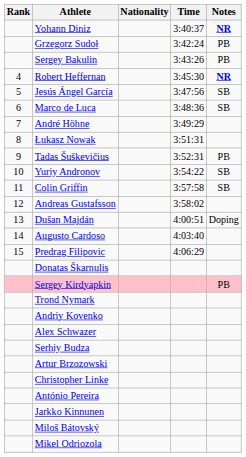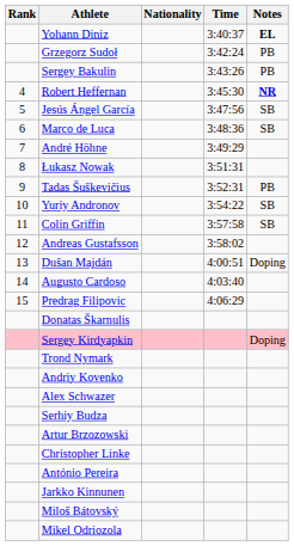Yohann Diniz | Notes: NR -> EL
Sergey Kirdyapkin | Notes: PB -> Doping
